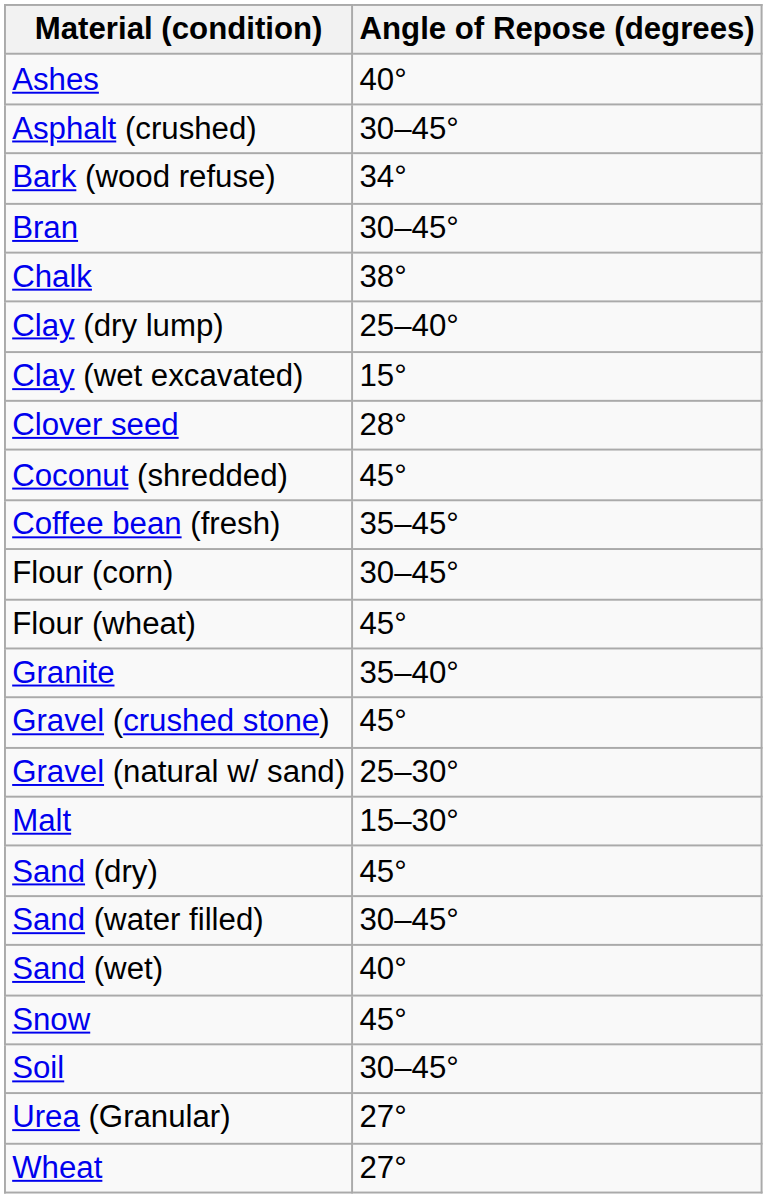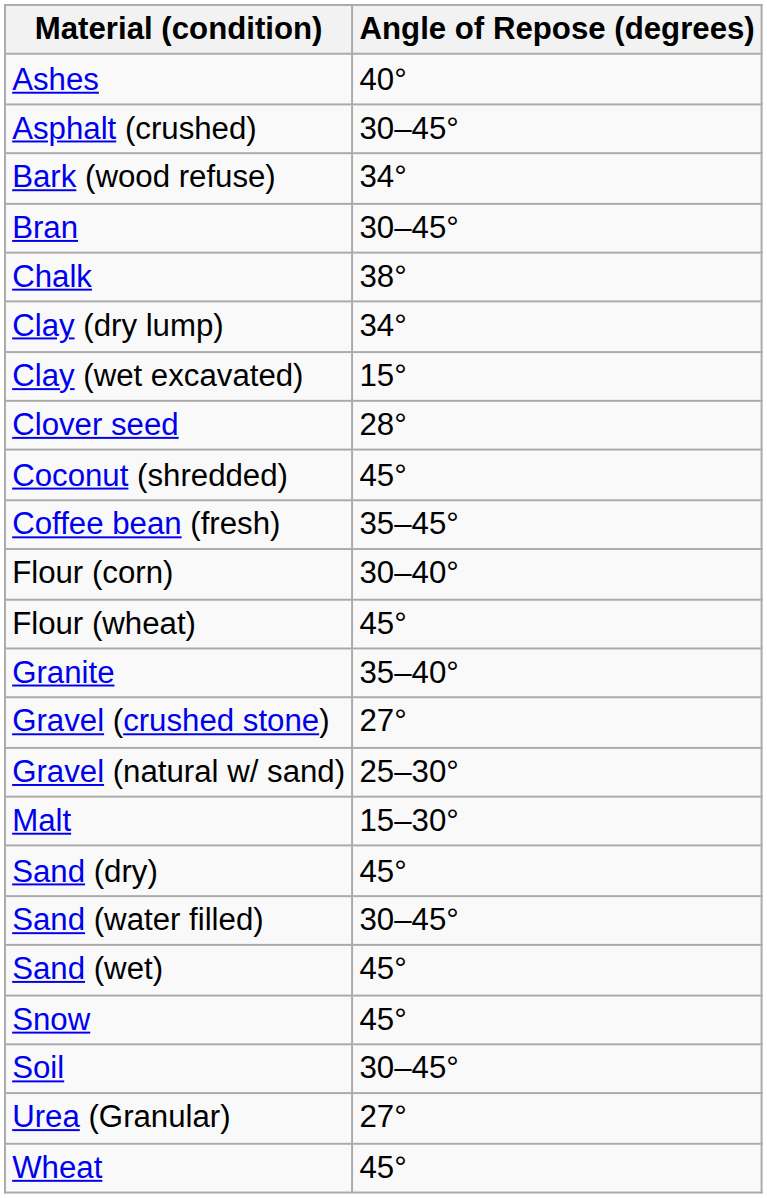Clay (dry lump) | Angle of Repose (degrees): 25–40° -> 34°
Flour (corn) | Angle of Repose (degrees): 30–45° -> 30–40°
Gravel (crushed stone) | Angle of Repose (degrees): 45° -> 27°
Sand (wet) | Angle of Repose (degrees): 40° -> 45°
Wheat | Angle of Repose (degrees): 27° -> 45°
